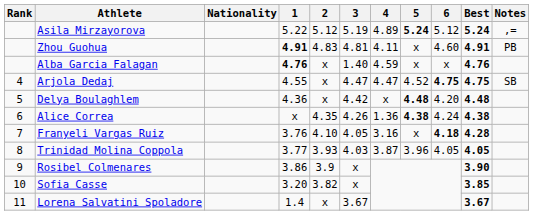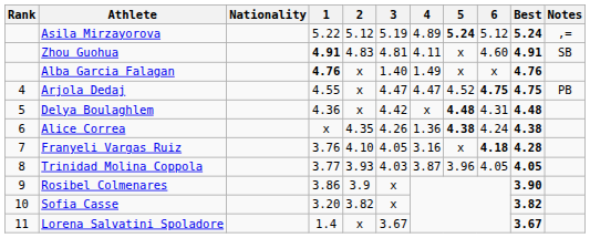Zhou Guohua | Notes: PB -> SB
Alba Garcia Falagan | 4: 4.59 -> 1.49
Arjola Dedaj | Notes: SB -> PB
Delya Boulaghlem | 6: 4.20 -> 4.31
Sofia Casse | Best: 3.85 -> 3.82
